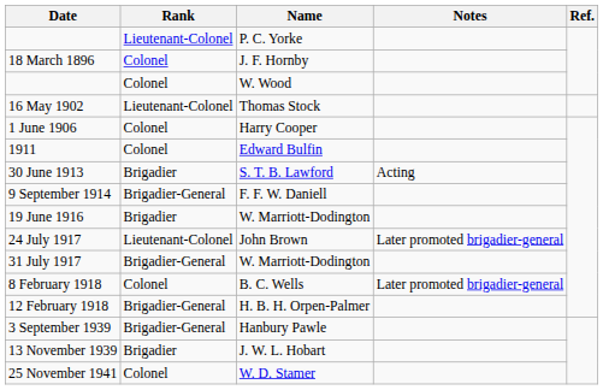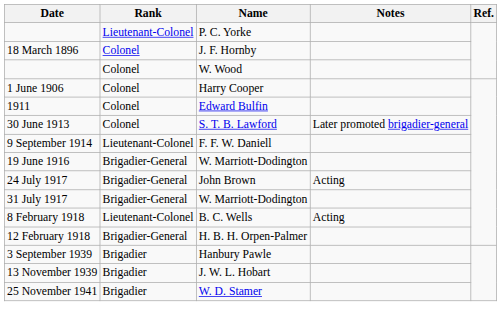- row: 16 May 1902 | Lieutenant-Colonel | Thomas Stock
30 June 1913 | Rank: Brigadier -> Colonel
30 June 1913 | Notes: Acting -> Later promoted brigadier-general
9 September 1914 | Rank: Brigadier-General -> Lieutenant-Colonel
19 June 1916 | Rank: Brigadier -> Brigadier-General
24 July 1917 | Rank: Lieutenant-Colonel -> Brigadier-General
24 July 1917 | Notes: Later promoted brigadier-general -> Acting
8 February 1918 | Rank: Colonel -> Lieutenant-Colonel
8 February 1918 | Notes: Later promoted brigadier-general -> Acting
3 September 1939 | Rank: Brigadier-General -> Brigadier
25 November 1941 | Rank: Colonel -> Brigadier
